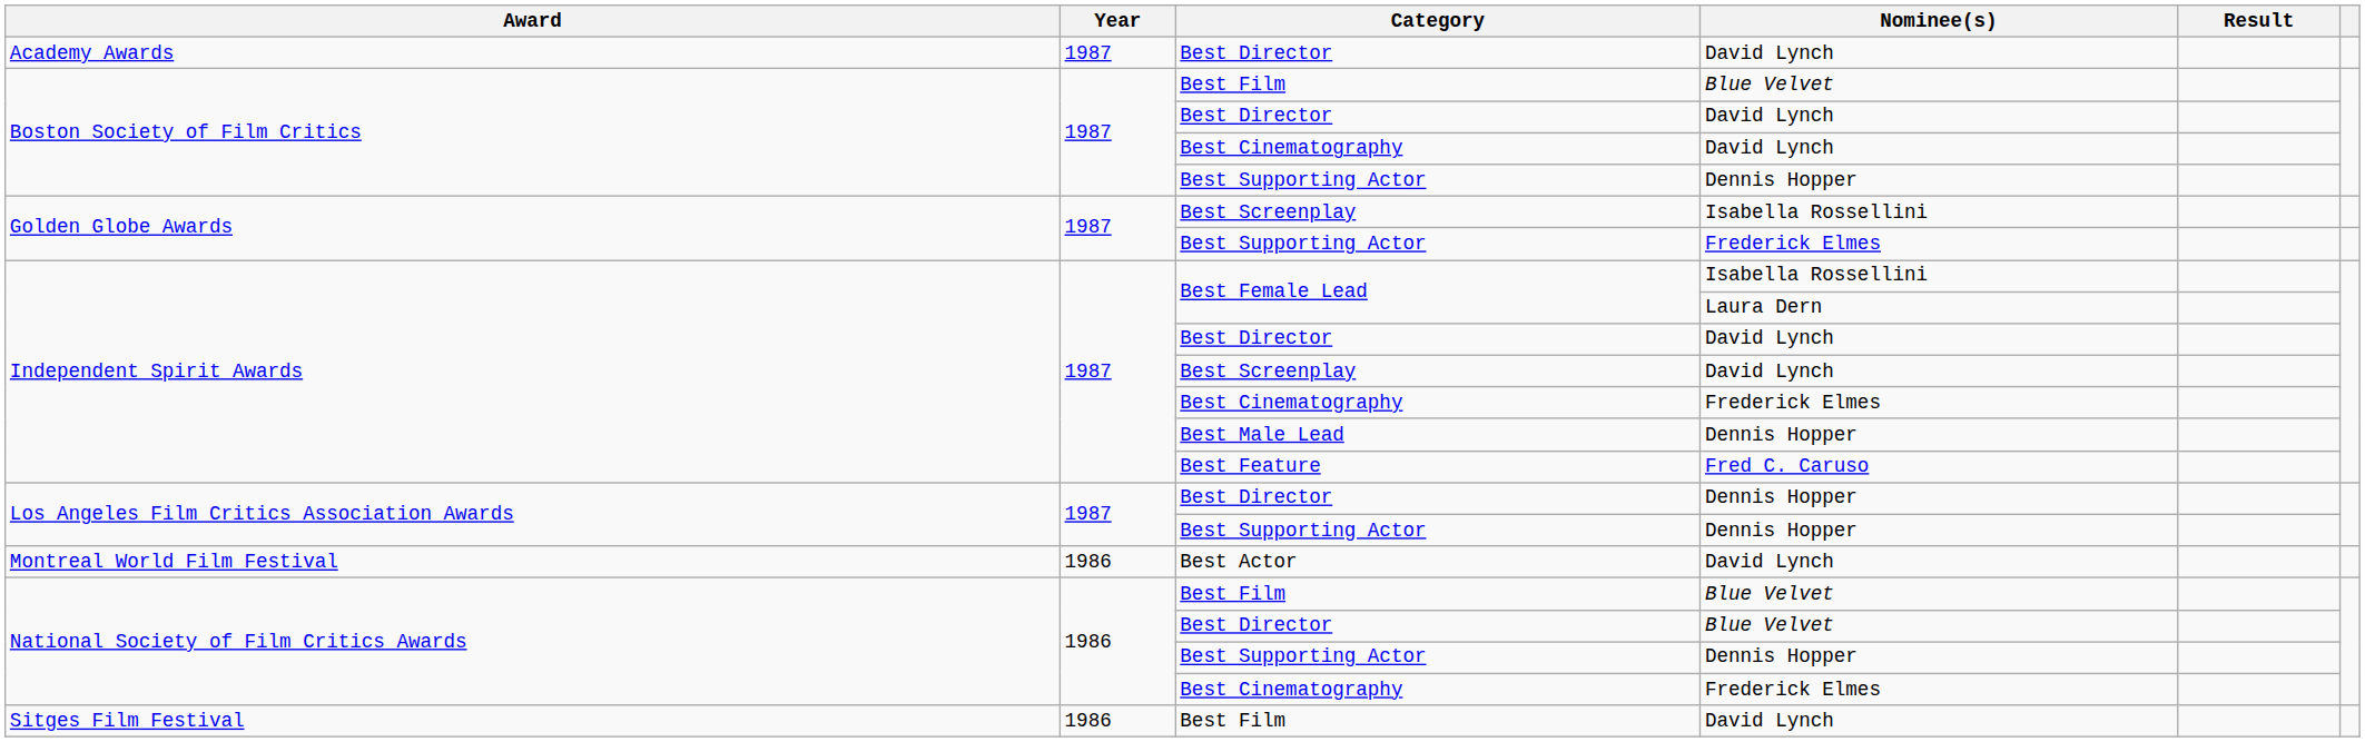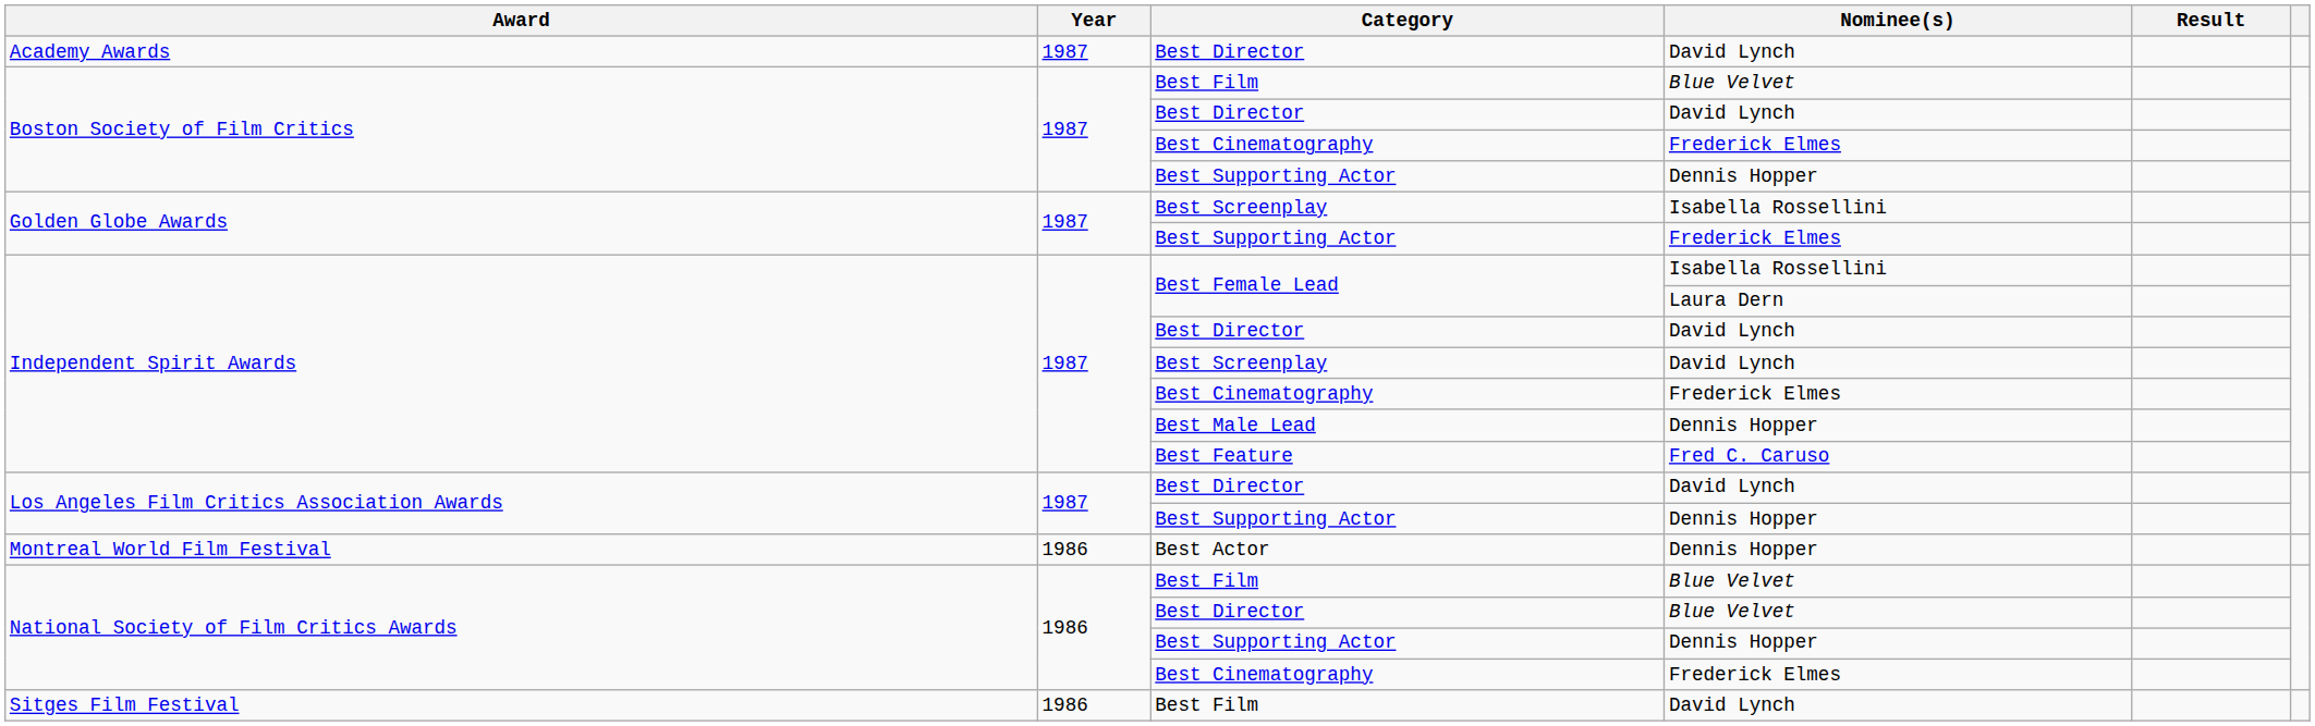Boston Society of Film Critics / Best Cinematography | Nominee(s): David Lynch -> Frederick Elmes
Los Angeles Film Critics Association Awards / Best Director | Nominee(s): Dennis Hopper -> David Lynch
Best Actor | Nominee(s): David Lynch -> Dennis Hopper
